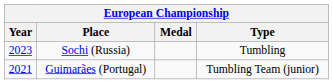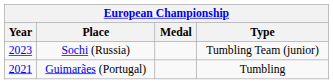Sochi (Russia) | Type: Tumbling -> Tumbling Team (junior)
Guimarães (Portugal) | Type: Tumbling Team (junior) -> Tumbling
